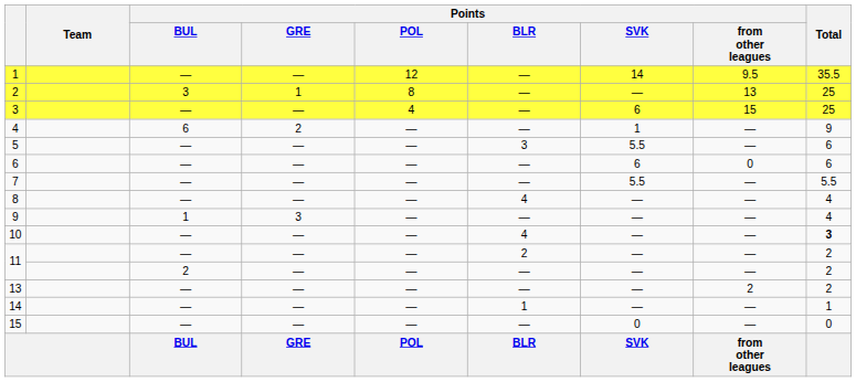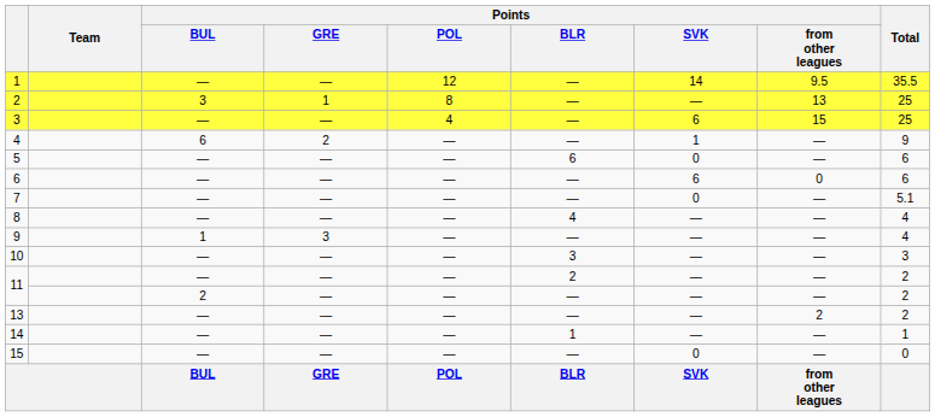5 | Points / BLR: 3 -> 6
5 | Points / SVK: 5.5 -> 0
7 | Points / SVK: 5.5 -> 0
7 | Total: 5.5 -> 5.1
10 | Points / BLR: 4 -> 3
10 | Total: bold -> normal
